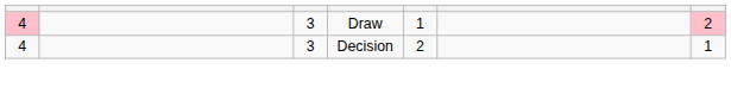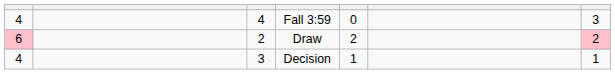+ row: 4 | 4 | Fall 3:59 | 0 | 3
Draw | column 1: 4 -> 6
Draw | column 3: 3 -> 2
Draw | column 5: 1 -> 2
Decision | column 5: 2 -> 1
